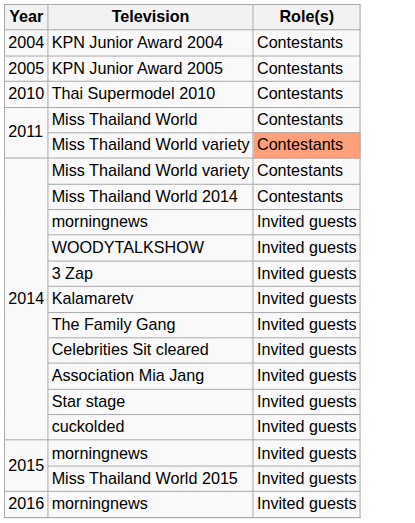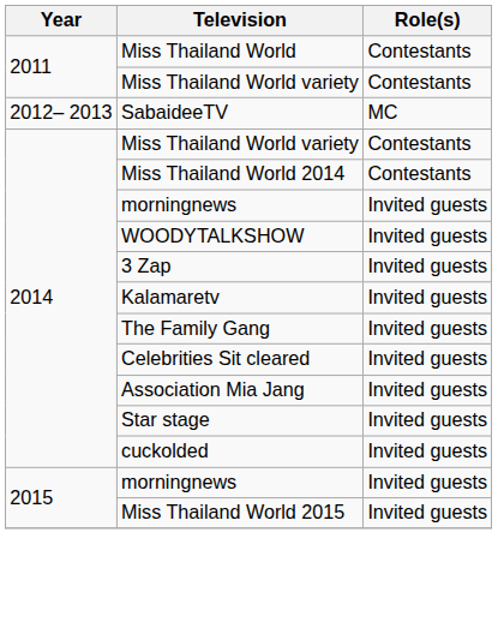- row: 2004 | KPN Junior Award 2004 | Contestants
- row: 2005 | KPN Junior Award 2005 | Contestants
- row: 2010 | Thai Supermodel 2010 | Contestants
2011 / Miss Thailand World variety | Role(s): lightsalmon background -> no background
+ row: 2012– 2013 | SabaideeTV | MC
- row: 2016 | morningnews | Invited guests
